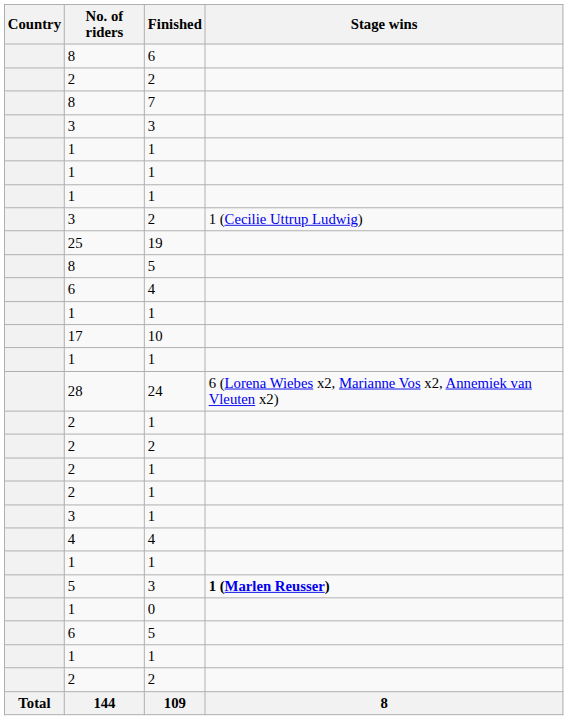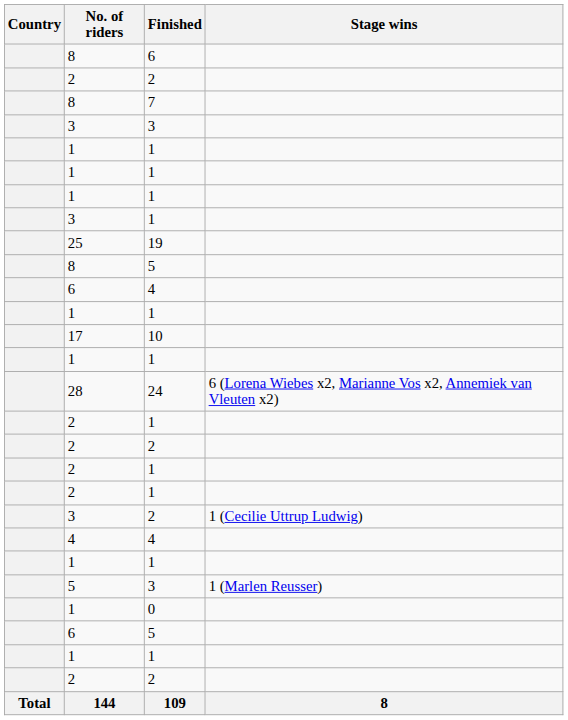rows swapped: 3 / 2 <-> 3 / 1
5 / 3 | Stage wins: bold -> normal
